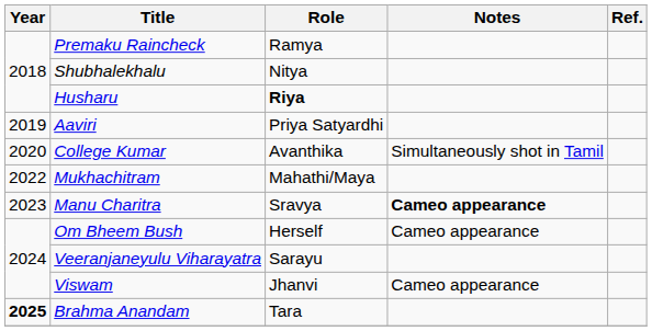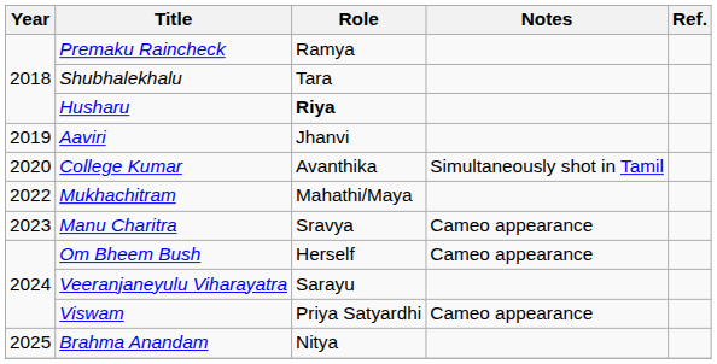Shubhalekhalu | Role: Nitya -> Tara
Aaviri | Role: Priya Satyardhi -> Jhanvi
Manu Charitra | Notes: bold -> normal
Viswam | Role: Jhanvi -> Priya Satyardhi
Brahma Anandam | Year: bold -> normal
Brahma Anandam | Role: Tara -> Nitya
